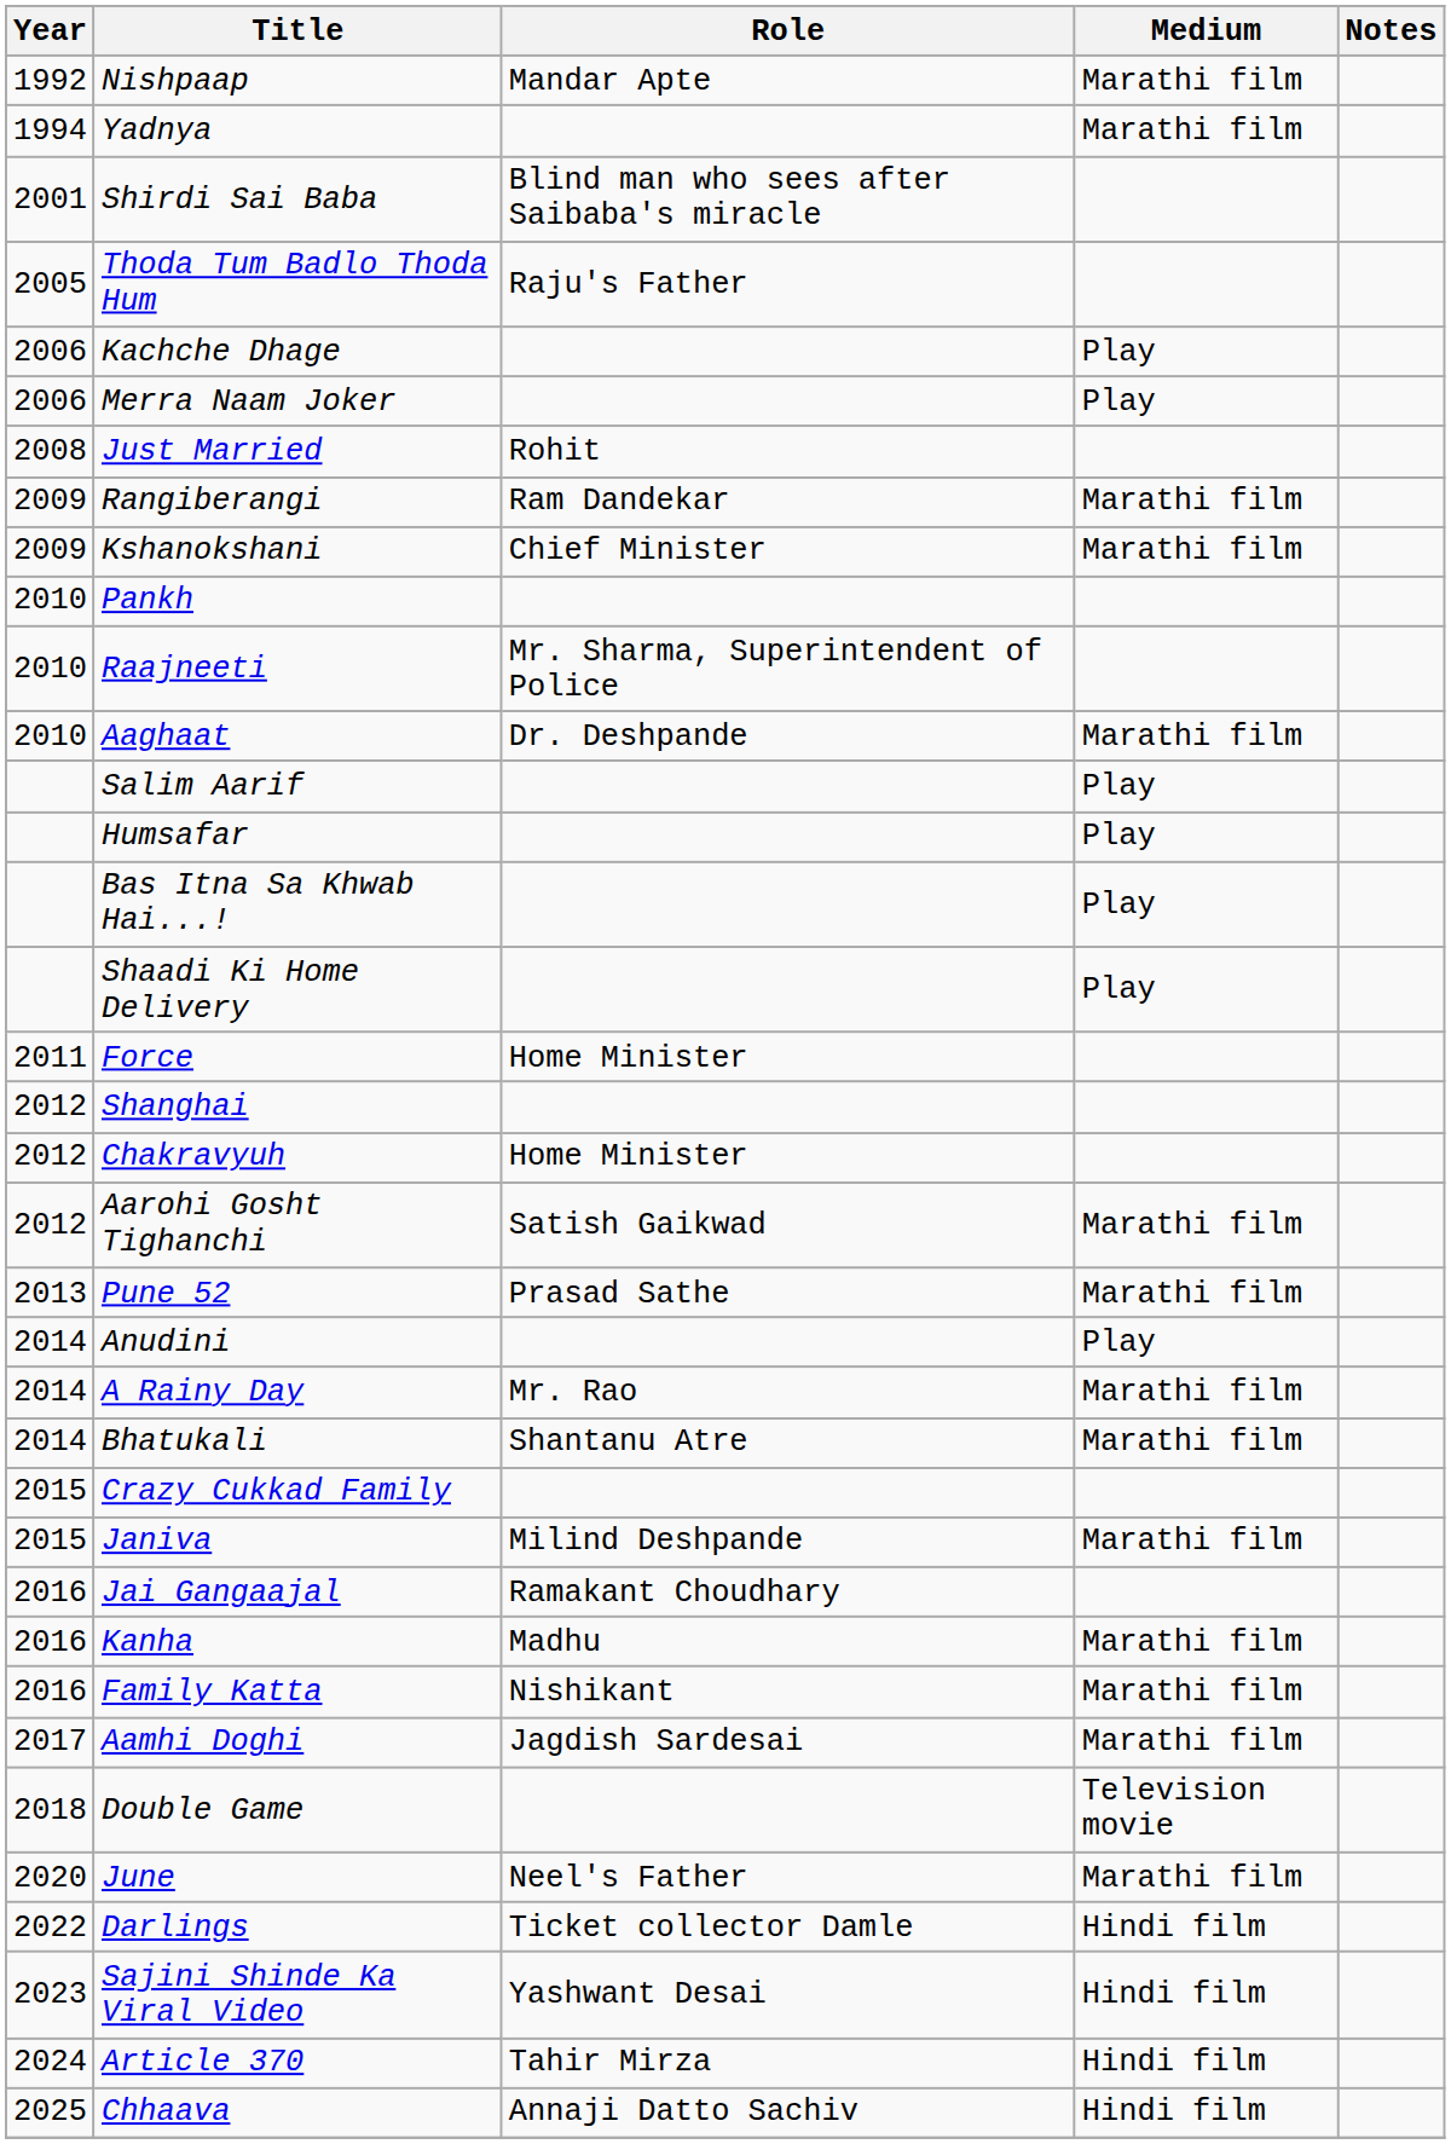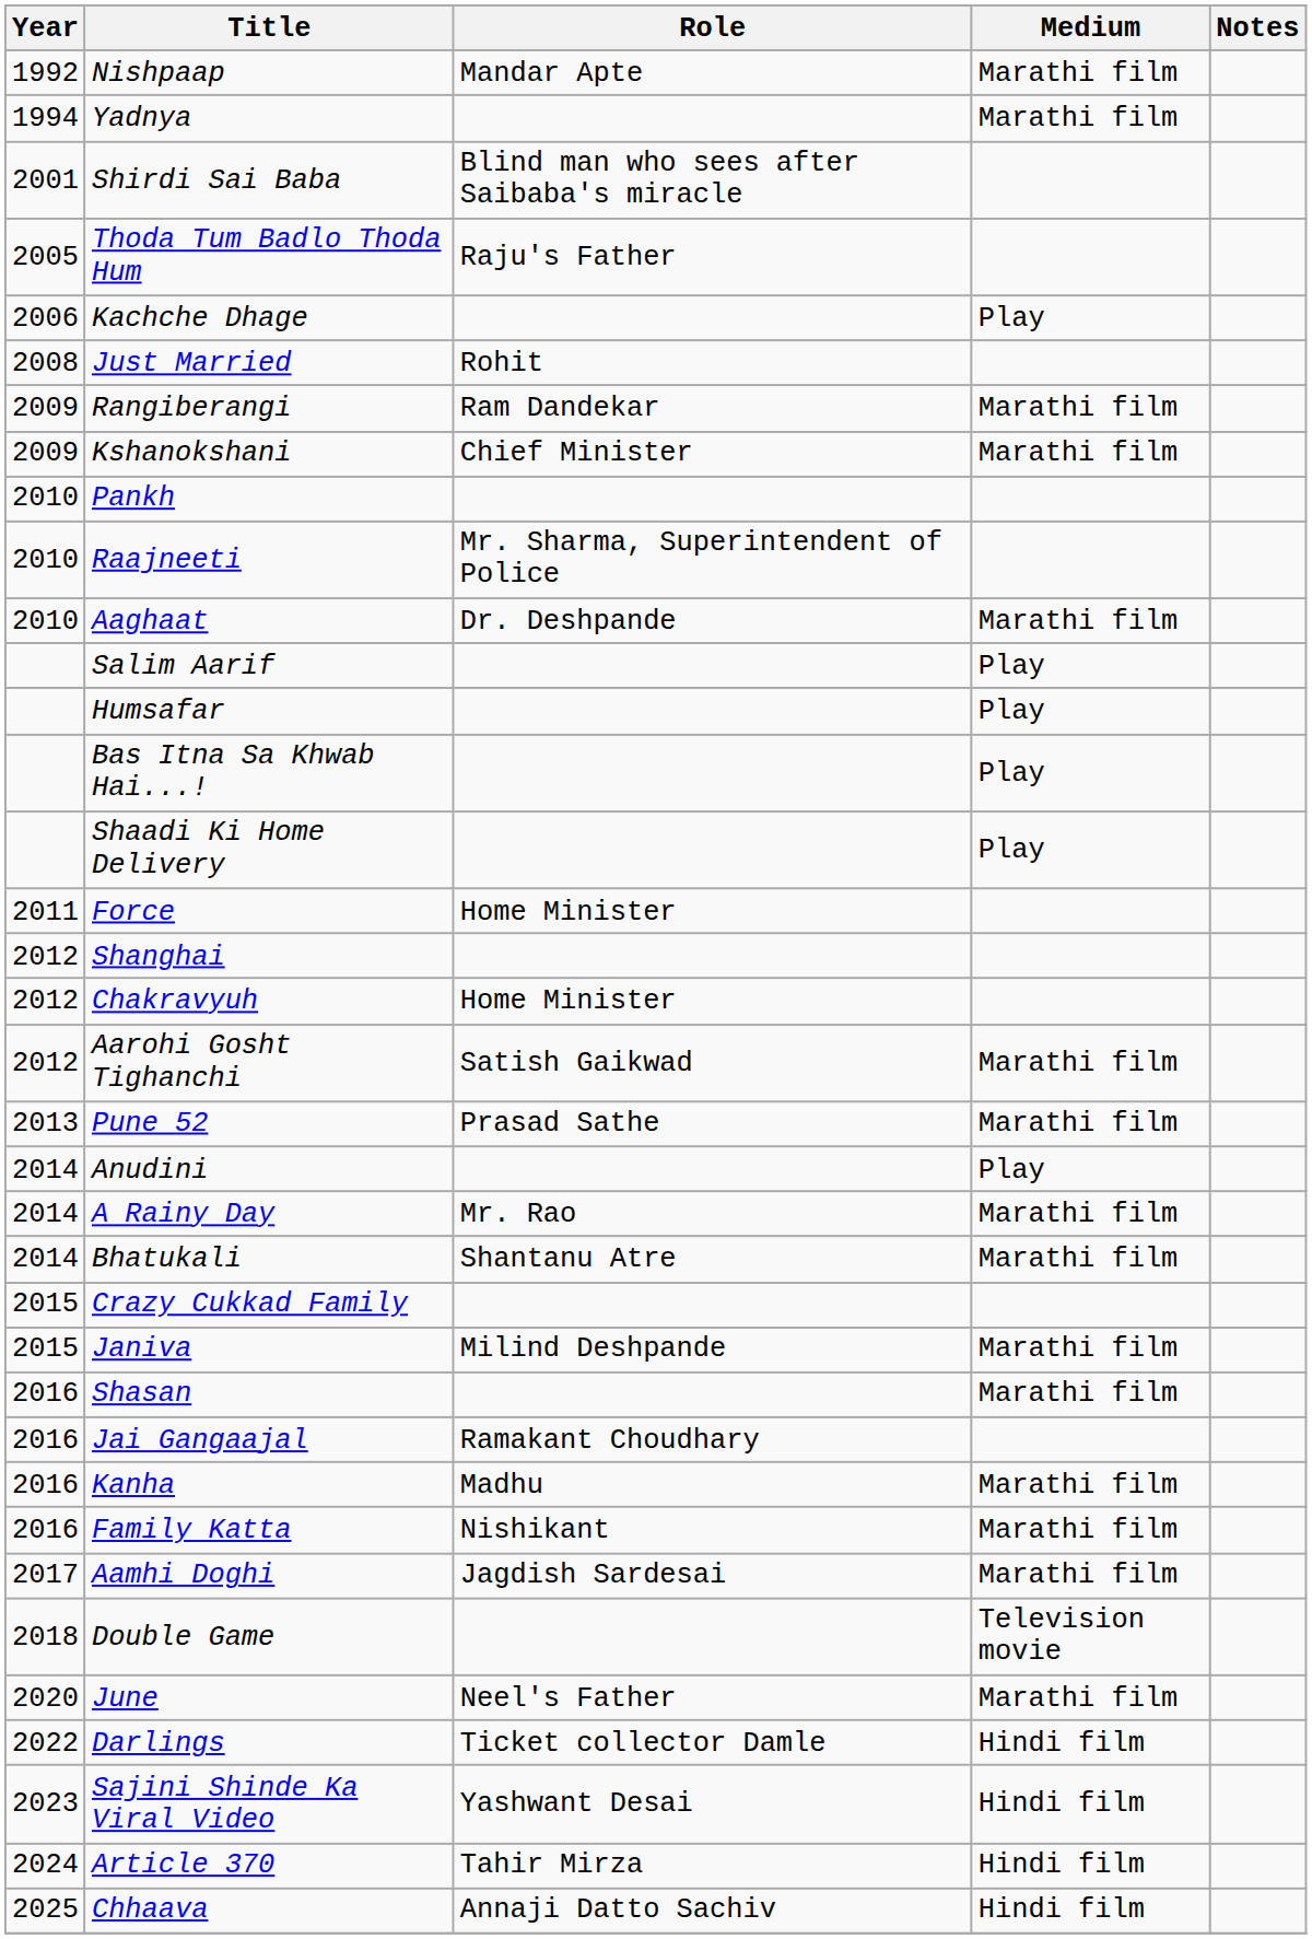- row: 2006 | Merra Naam Joker | Play
+ row: 2016 | Shasan | Marathi film
